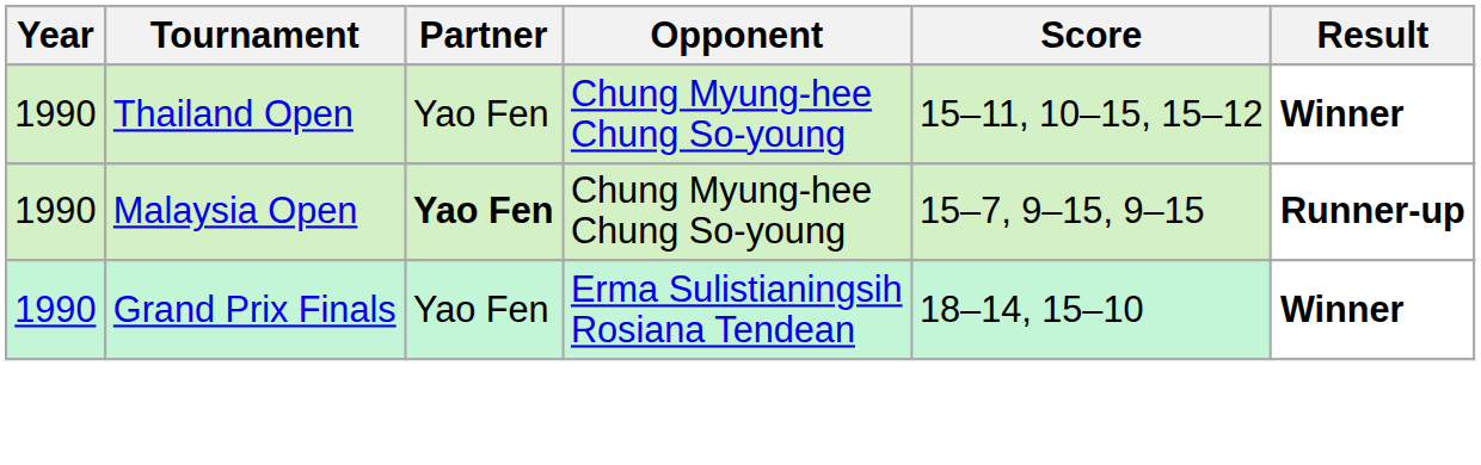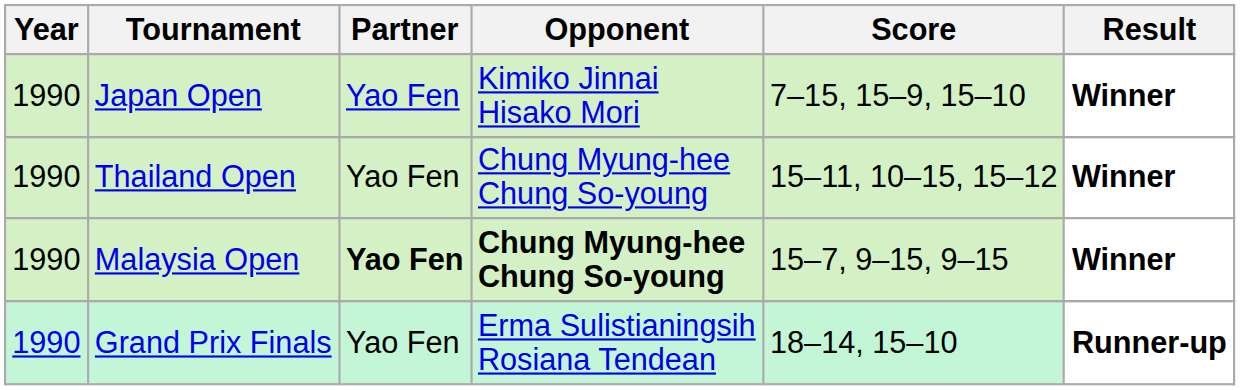+ row: 1990 | Japan Open | Yao Fen | Kimiko Jinnai Hisako Mori | 7–15, 15–9, 15–10 | Winner
Malaysia Open | Opponent: normal -> bold
Malaysia Open | Result: Runner-up -> Winner
Grand Prix Finals | Result: Winner -> Runner-up
